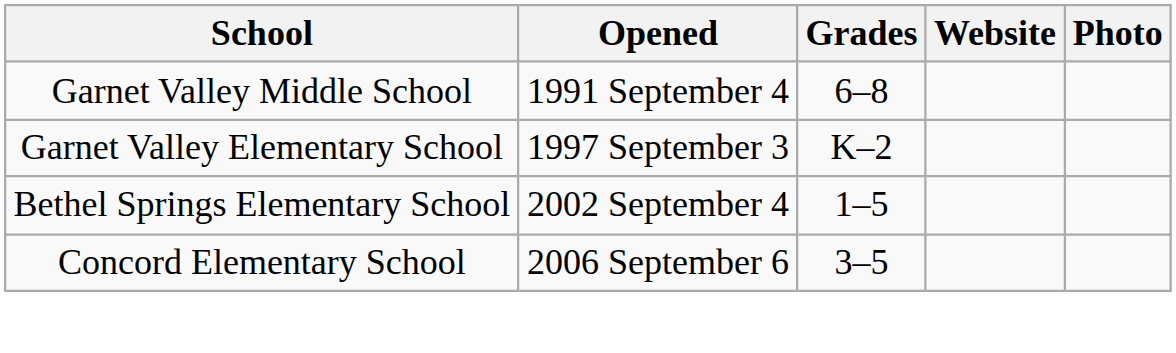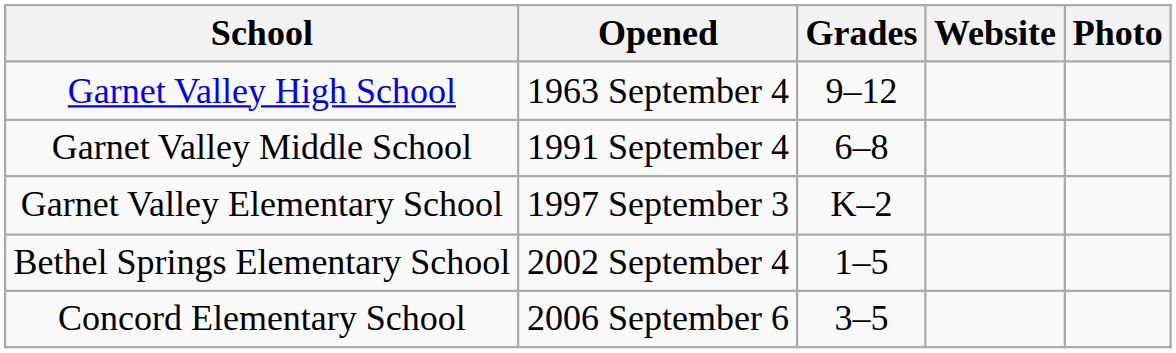+ row: Garnet Valley High School | 1963 September 4 | 9–12
